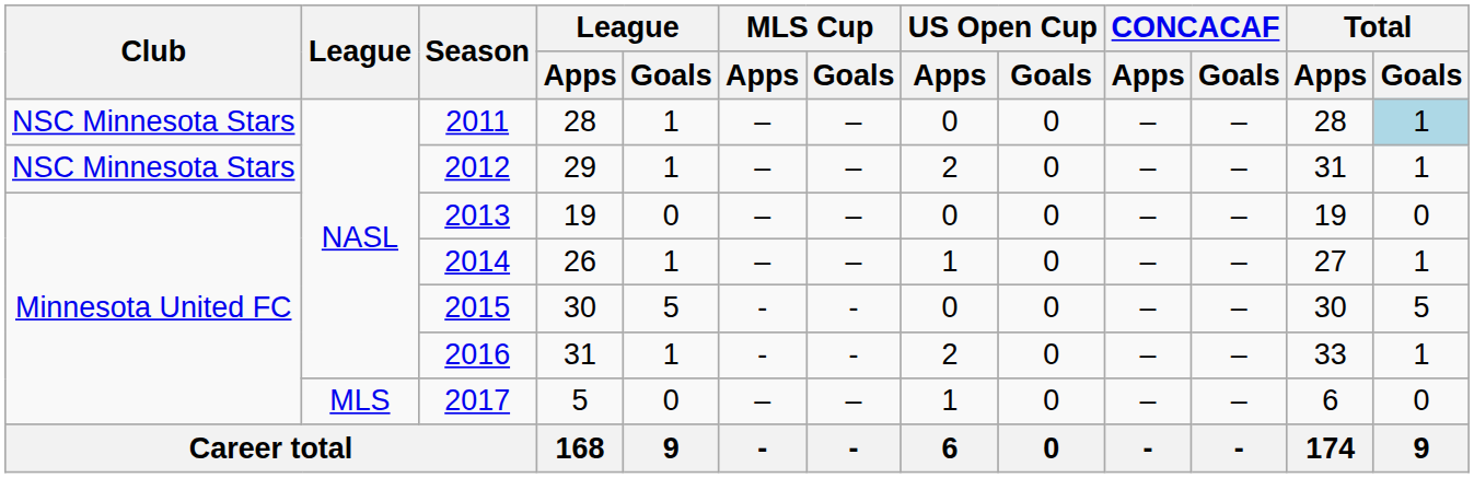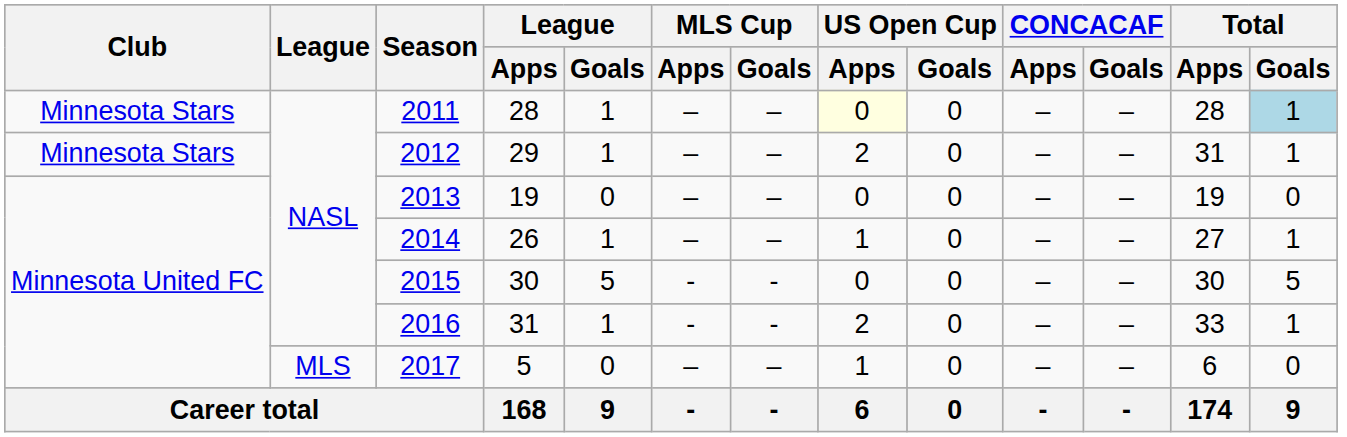2011 | Club: NSC Minnesota Stars -> Minnesota Stars
2011 | US Open Cup / Apps: no background -> lightyellow background
2012 | Club: NSC Minnesota Stars -> Minnesota Stars
